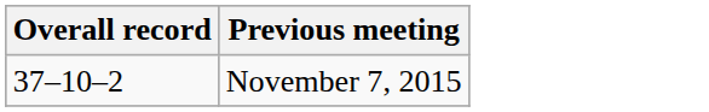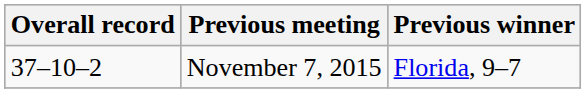+ column: Previous winner | Florida, 9–7
